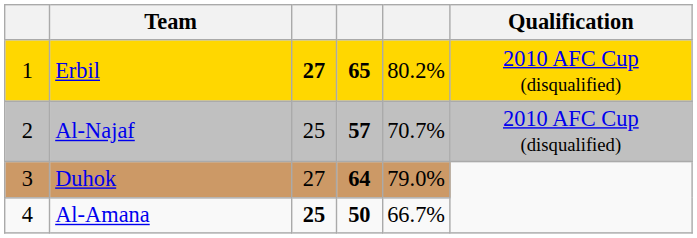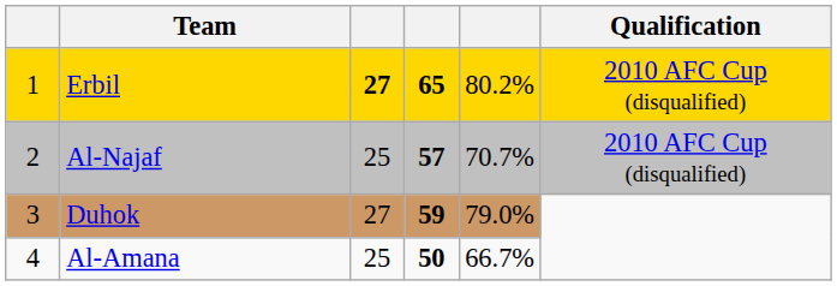Duhok | column 4: 64 -> 59
Al-Amana | column 3: bold -> normal
